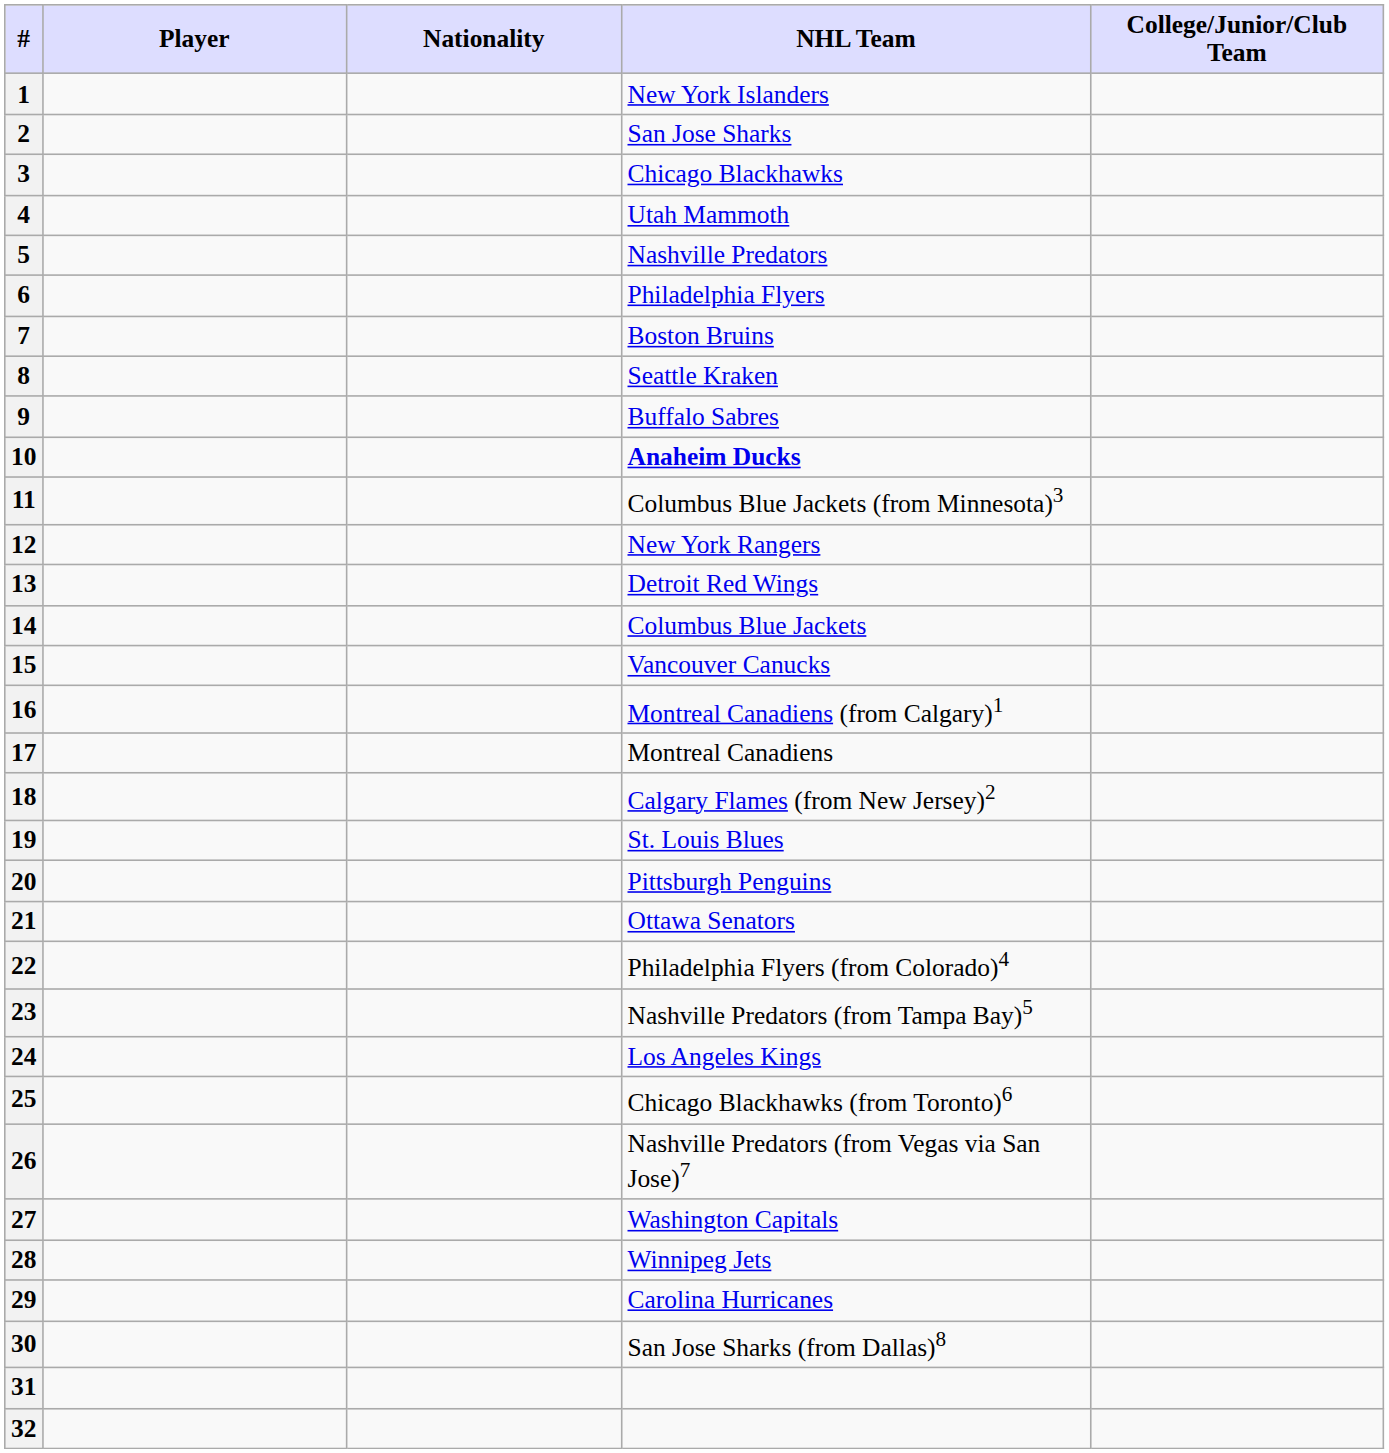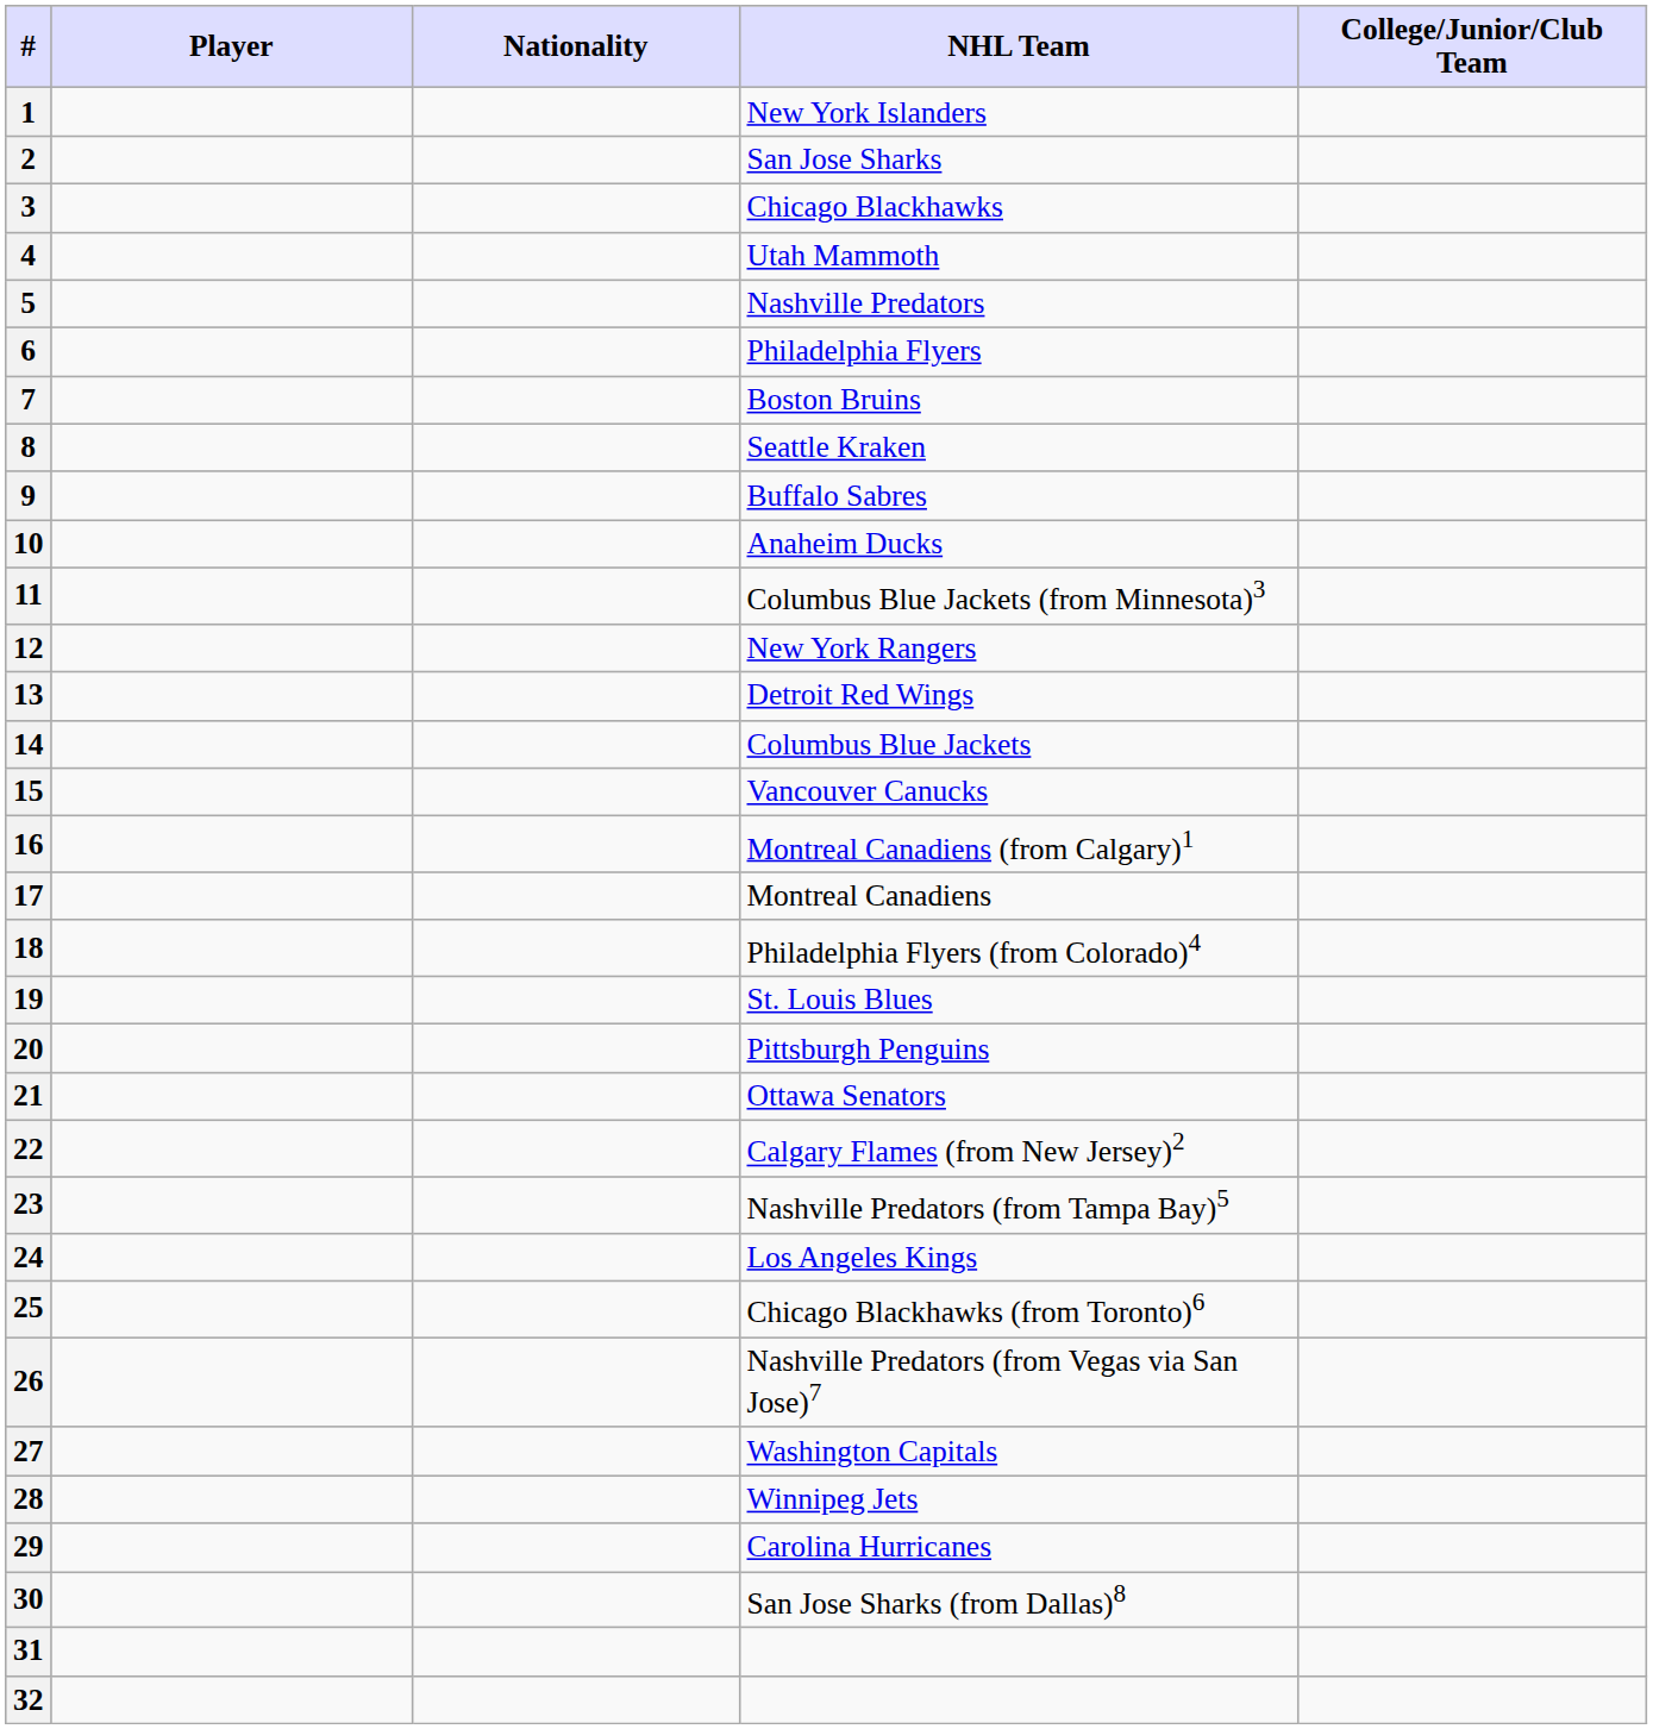10 | NHL Team: bold -> normal
18 | NHL Team: Calgary Flames (from New Jersey)2 -> Philadelphia Flyers (from Colorado)4
22 | NHL Team: Philadelphia Flyers (from Colorado)4 -> Calgary Flames (from New Jersey)2
